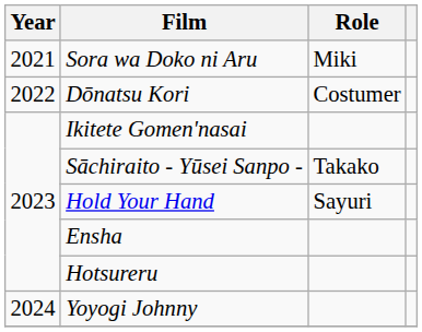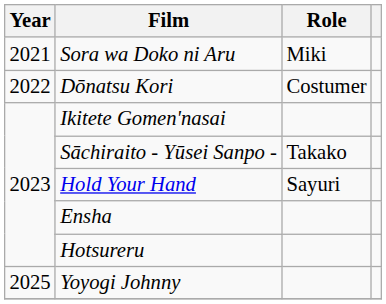Yoyogi Johnny | Year: 2024 -> 2025
